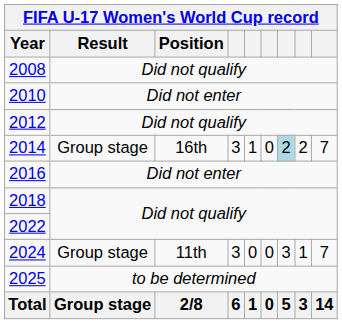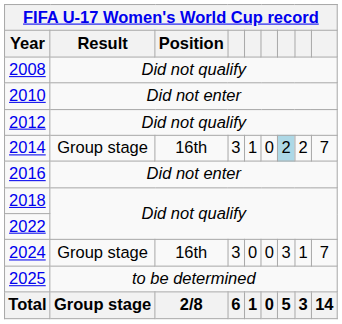2024 | Position: 11th -> 16th
